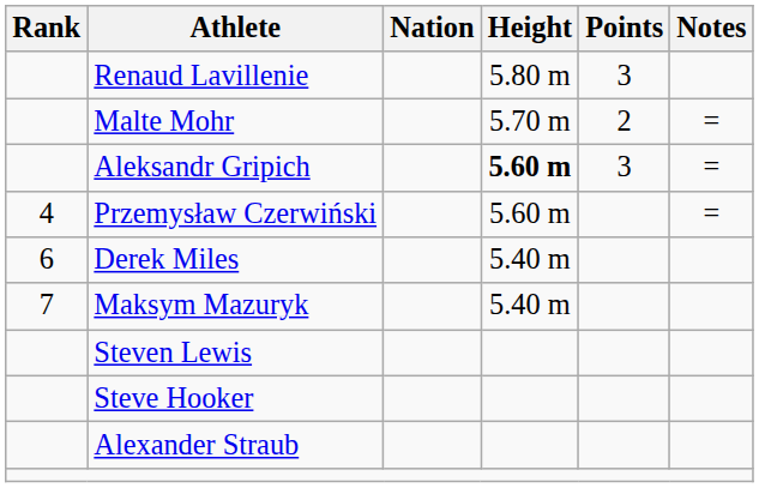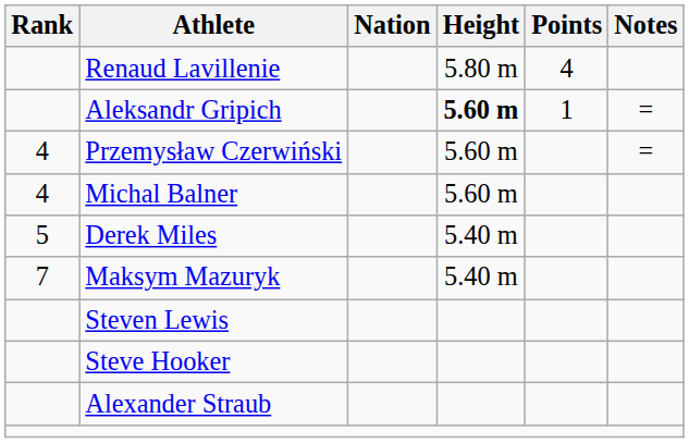Renaud Lavillenie | Points: 3 -> 4
- row: Malte Mohr | 5.70 m | 2 | =
Aleksandr Gripich | Points: 3 -> 1
+ row: 4 | Michal Balner | 5.60 m
Derek Miles | Rank: 6 -> 5
